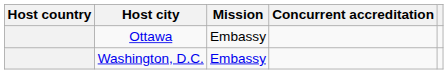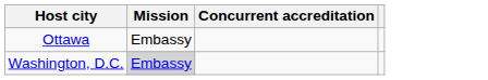- column: Host country
Washington, D.C. | Mission: no background -> lightgrey background
